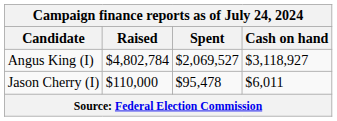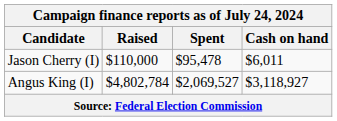rows swapped: Angus King (I) <-> Jason Cherry (I)
